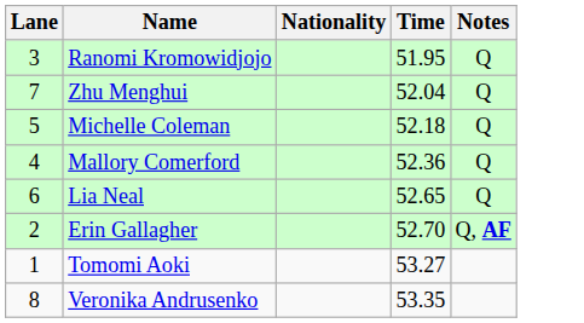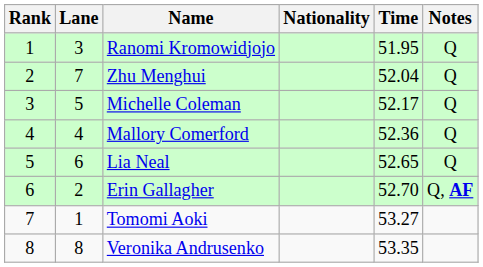+ column: Rank | 1 | 2 | 3 | 4 | 5 | 6 | 7 | 8
Michelle Coleman | Time: 52.18 -> 52.17
